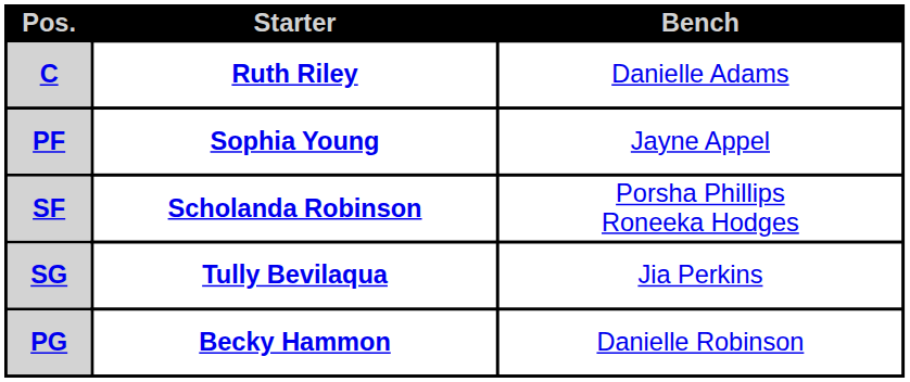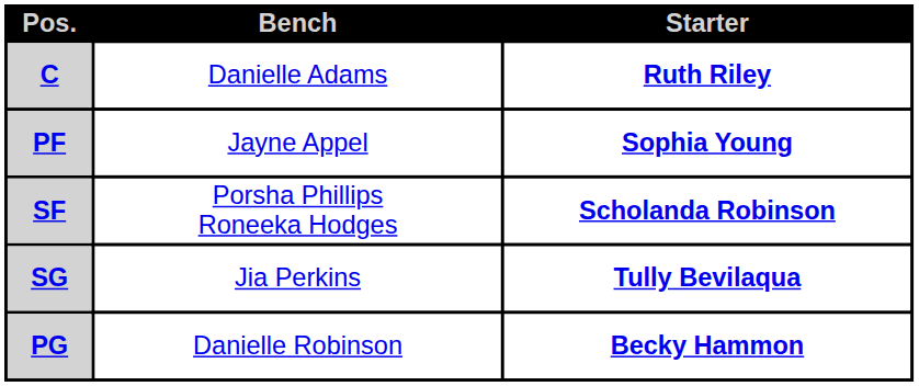columns swapped: Starter <-> Bench
